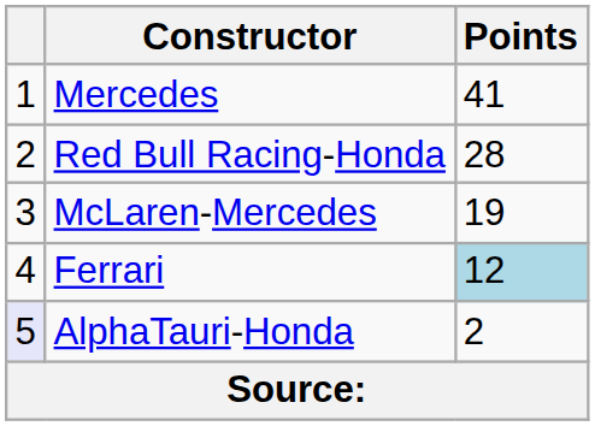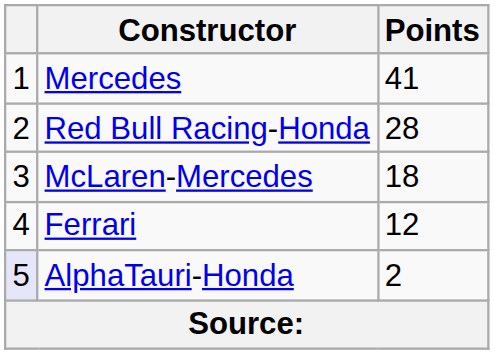McLaren-Mercedes | Points: 19 -> 18
Ferrari | Points: lightblue background -> no background
